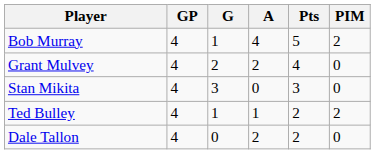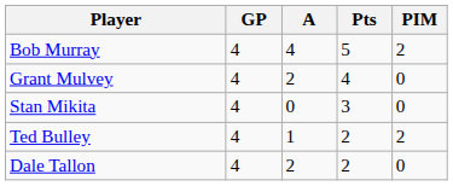- column: G | 1 | 2 | 3 | 1 | 0
